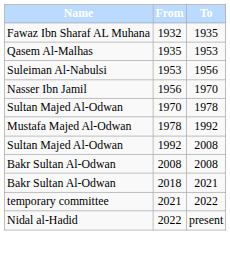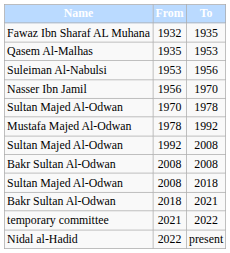+ row: Sultan Majed Al-Odwan | 2008 | 2018
